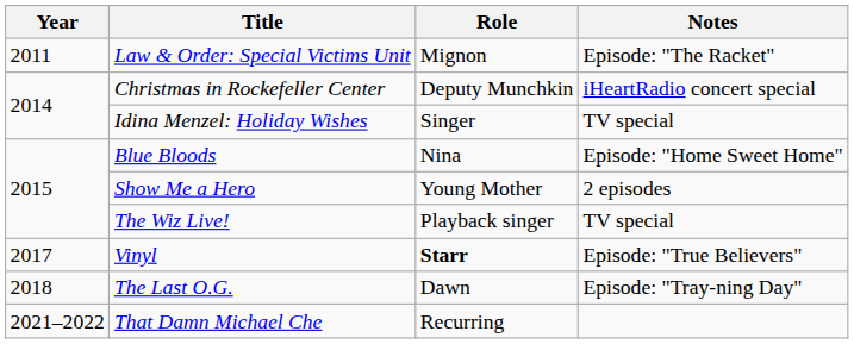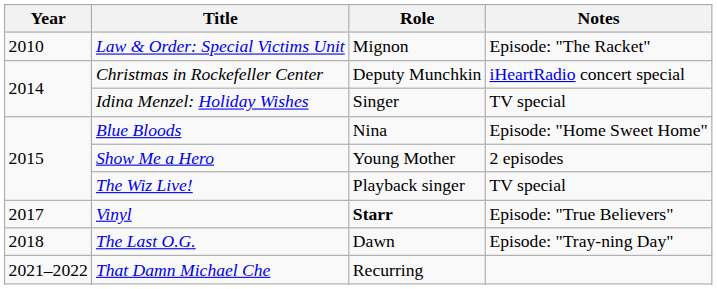Law & Order: Special Victims Unit | Year: 2011 -> 2010
